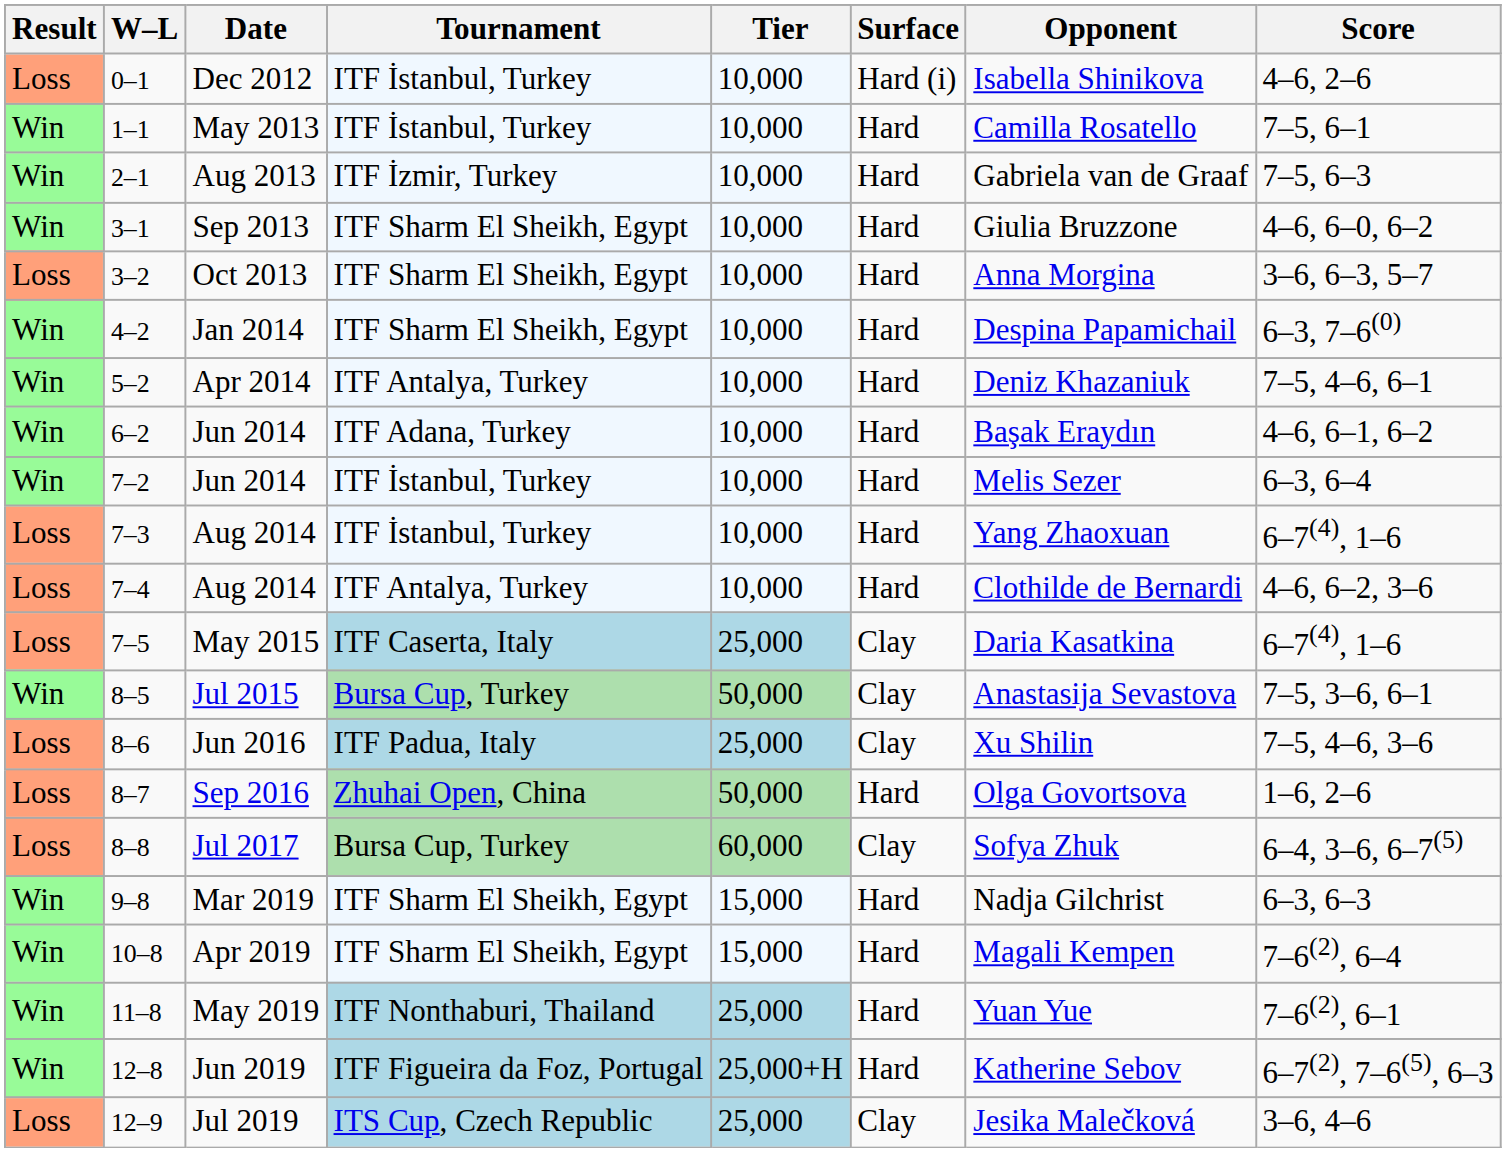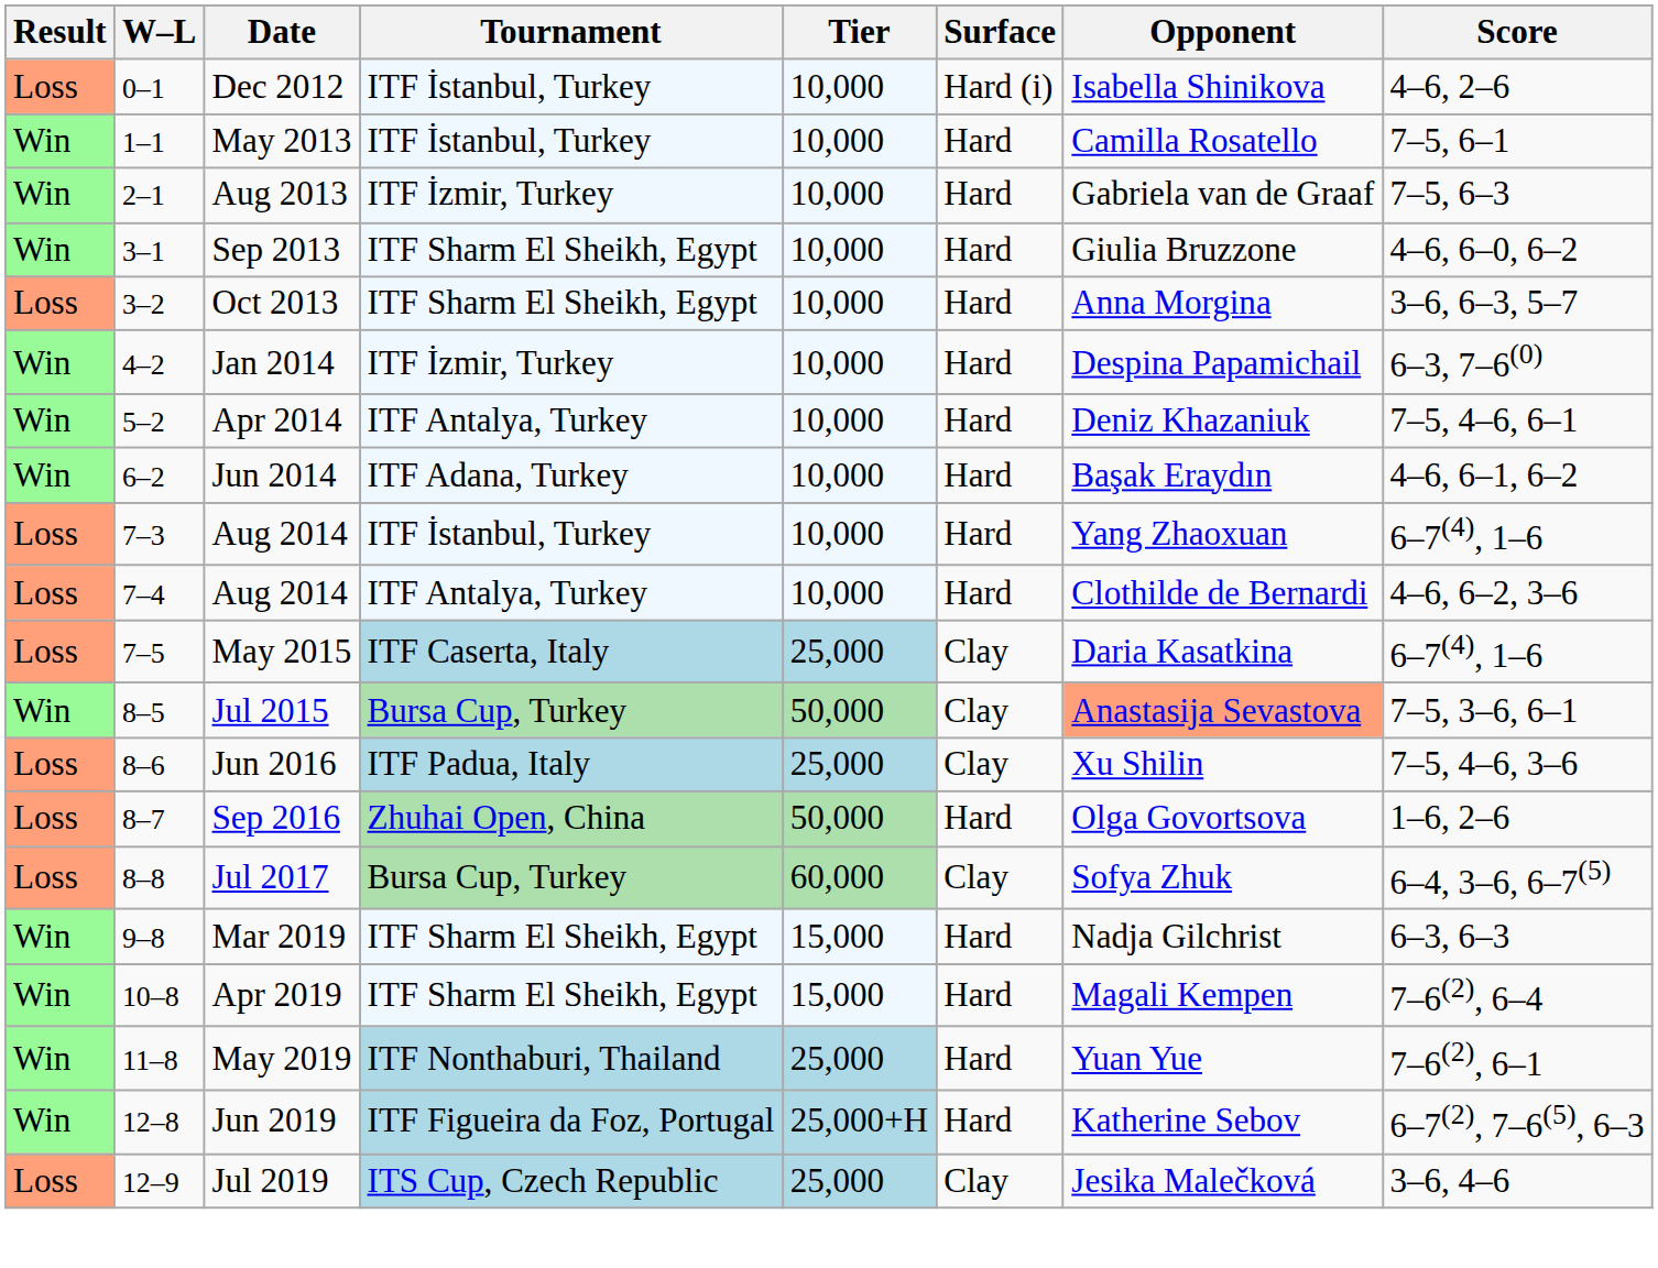Jan 2014 | Tournament: ITF Sharm El Sheikh, Egypt -> ITF İzmir, Turkey
- row: Win | 7–2 | Jun 2014 | ITF İstanbul, Turkey | 10,000 | Hard | Melis Sezer | 6–3, 6–4
Jul 2015 | Opponent: no background -> lightsalmon background
